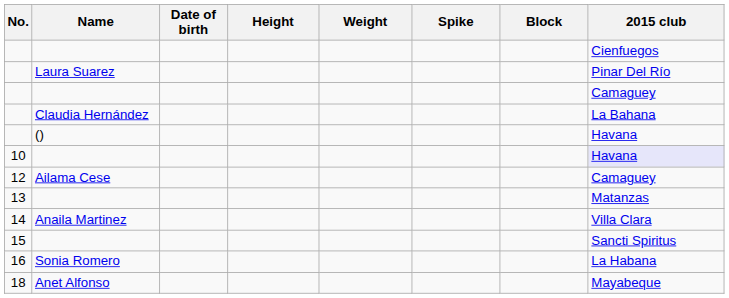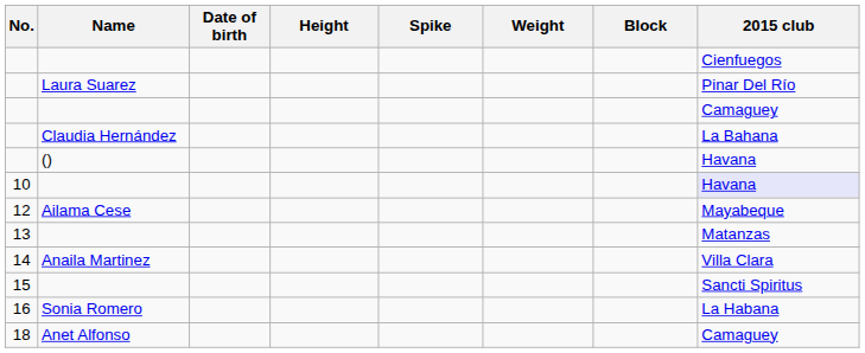columns swapped: Weight <-> Spike
12 | 2015 club: Camaguey -> Mayabeque
18 | 2015 club: Mayabeque -> Camaguey
